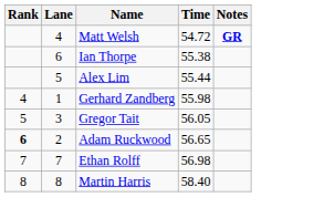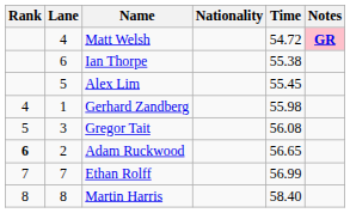+ column: Nationality
Matt Welsh | Notes: no background -> pink background
Alex Lim | Time: 55.44 -> 55.45
Gregor Tait | Time: 56.05 -> 56.08
Ethan Rolff | Time: 56.98 -> 56.99
